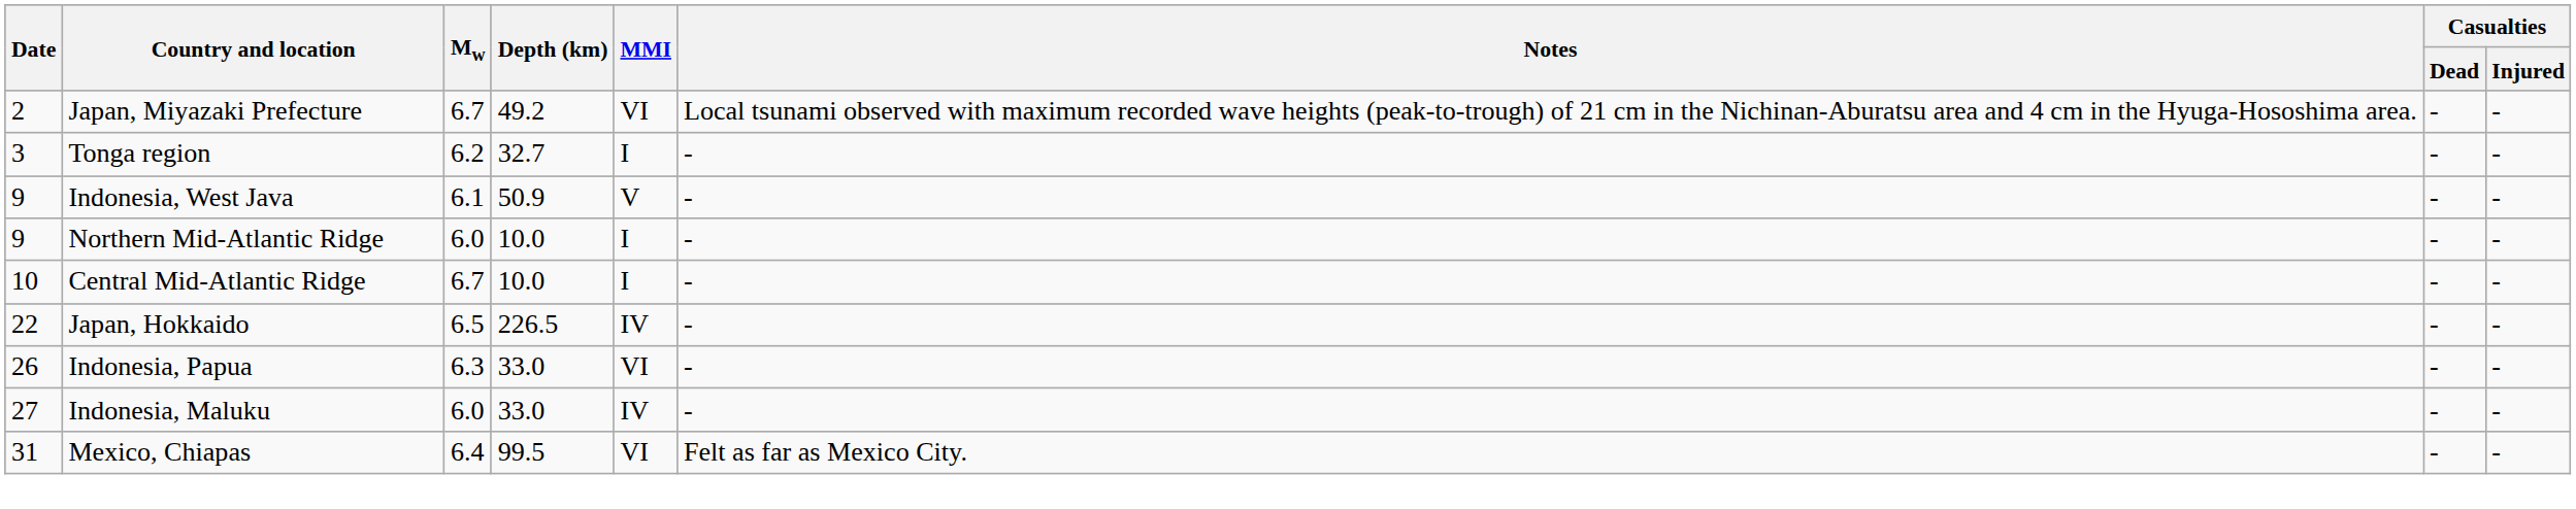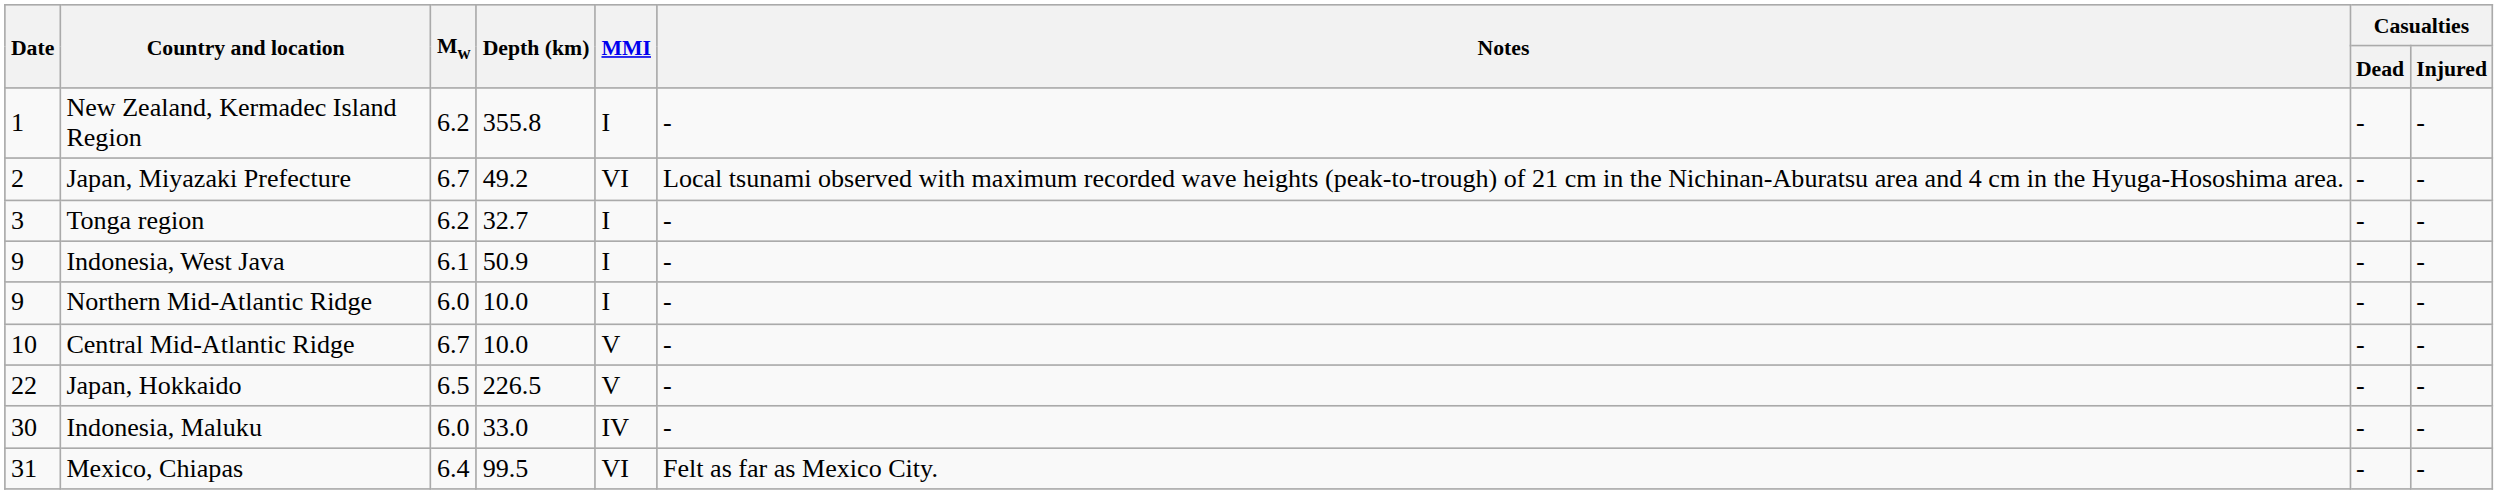+ row: 1 | New Zealand, Kermadec Island Region | 6.2 | 355.8 | I | - | - | -
Indonesia, West Java | MMI: V -> I
Central Mid-Atlantic Ridge | MMI: I -> V
Japan, Hokkaido | MMI: IV -> V
- row: 26 | Indonesia, Papua | 6.3 | 33.0 | VI | - | - | -
Indonesia, Maluku | Date: 27 -> 30
